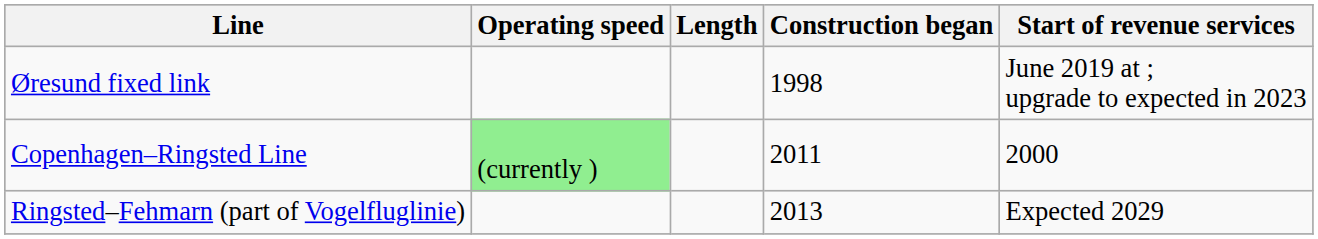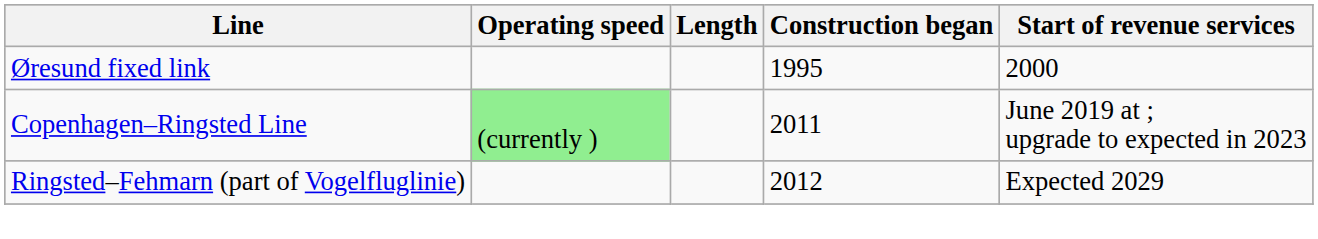Øresund fixed link | Construction began: 1998 -> 1995
Øresund fixed link | Start of revenue services: June 2019 at ; upgrade to expected in 2023 -> 2000
Copenhagen–Ringsted Line | Start of revenue services: 2000 -> June 2019 at ; upgrade to expected in 2023
Ringsted–Fehmarn (part of Vogelfluglinie) | Construction began: 2013 -> 2012
